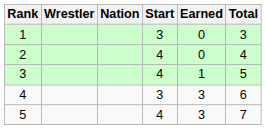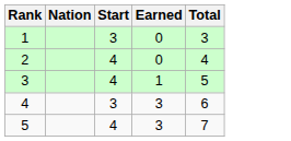- column: Wrestler
